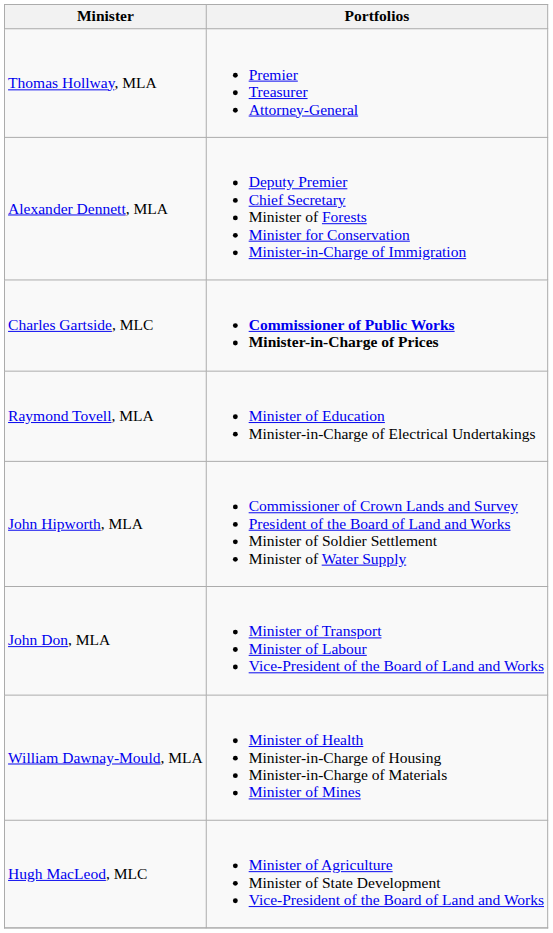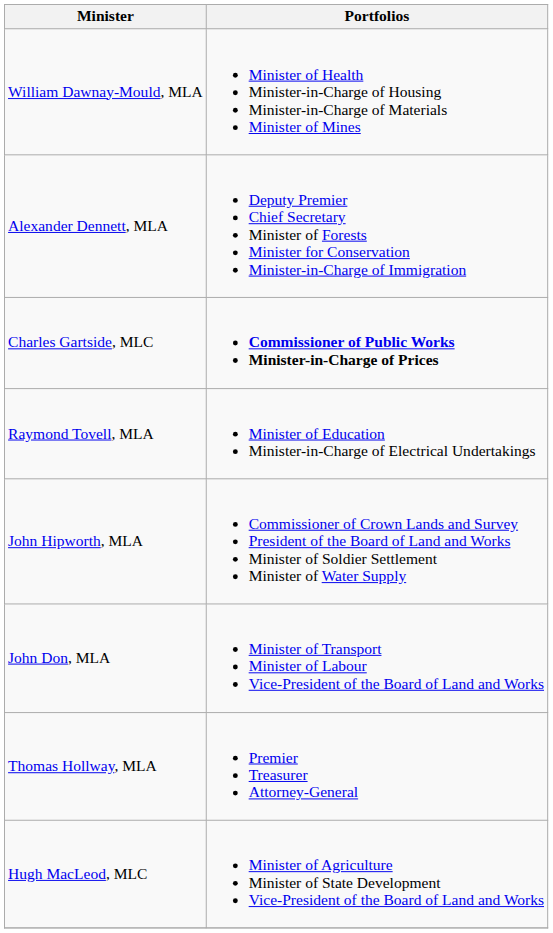rows swapped: Thomas Hollway, MLA <-> William Dawnay-Mould, MLA
